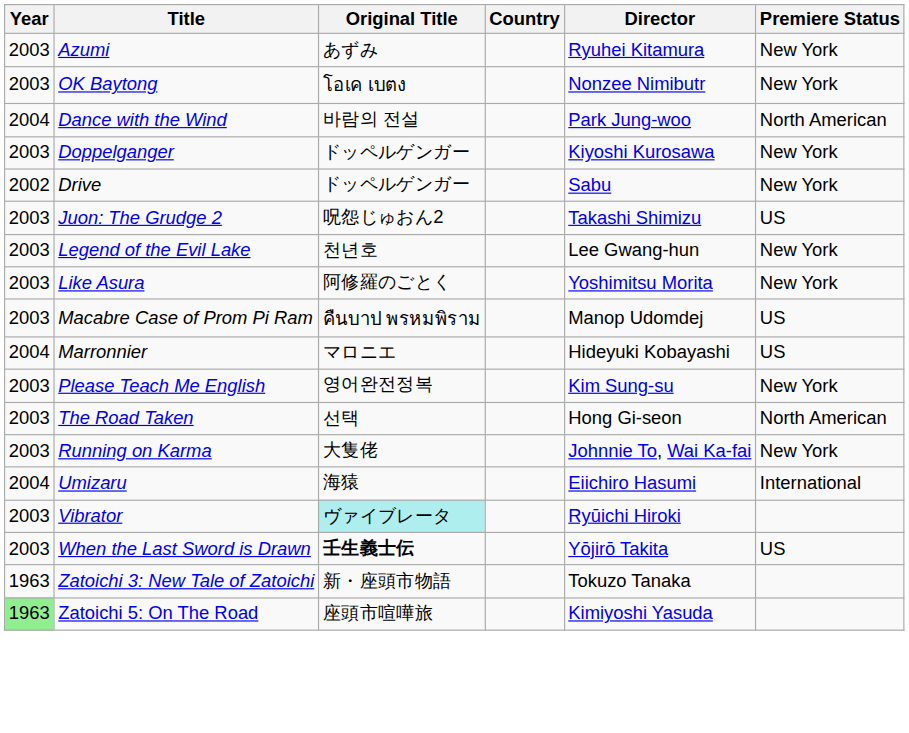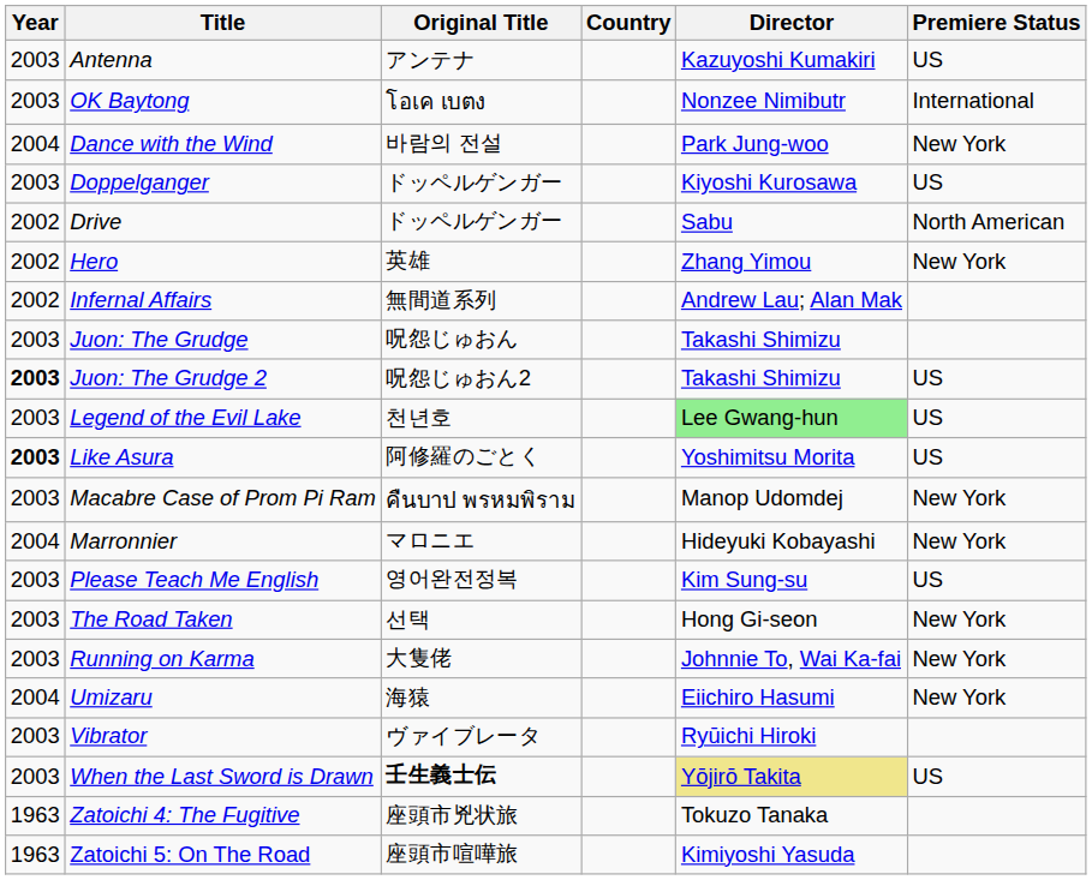+ row: 2003 | Antenna | アンテナ | Kazuyoshi Kumakiri | US
- row: 2003 | Azumi | あずみ | Ryuhei Kitamura | New York
OK Baytong | Premiere Status: New York -> International
Dance with the Wind | Premiere Status: North American -> New York
Doppelganger | Premiere Status: New York -> US
Drive | Premiere Status: New York -> North American
+ row: 2002 | Hero | 英雄 | Zhang Yimou | New York
+ row: 2002 | Infernal Affairs | 無間道系列 | Andrew Lau; Alan Mak
+ row: 2003 | Juon: The Grudge | 呪怨じゅおん | Takashi Shimizu
Juon: The Grudge 2 | Year: normal -> bold
Legend of the Evil Lake | Director: no background -> lightgreen background
Legend of the Evil Lake | Premiere Status: New York -> US
Like Asura | Year: normal -> bold
Like Asura | Premiere Status: New York -> US
Macabre Case of Prom Pi Ram | Premiere Status: US -> New York
Marronnier | Premiere Status: US -> New York
Please Teach Me English | Premiere Status: New York -> US
The Road Taken | Premiere Status: North American -> New York
Umizaru | Premiere Status: International -> New York
Vibrator | Original Title: paleturquoise background -> no background
When the Last Sword is Drawn | Director: no background -> khaki background
- row: 1963 | Zatoichi 3: New Tale of Zatoichi | 新・座頭市物語 | Tokuzo Tanaka
+ row: 1963 | Zatoichi 4: The Fugitive | 座頭市兇状旅 | Tokuzo Tanaka
Zatoichi 5: On The Road | Year: lightgreen background -> no background
